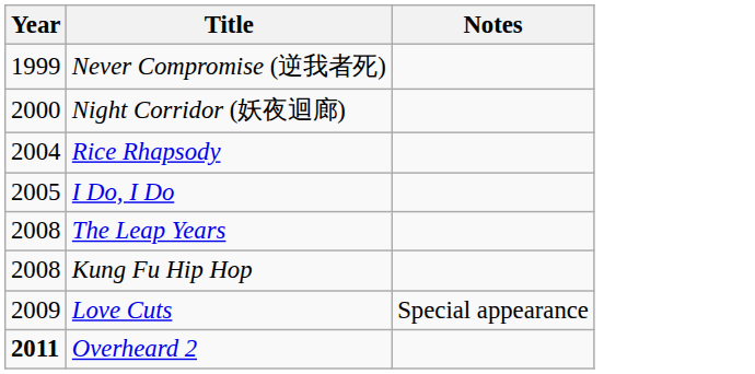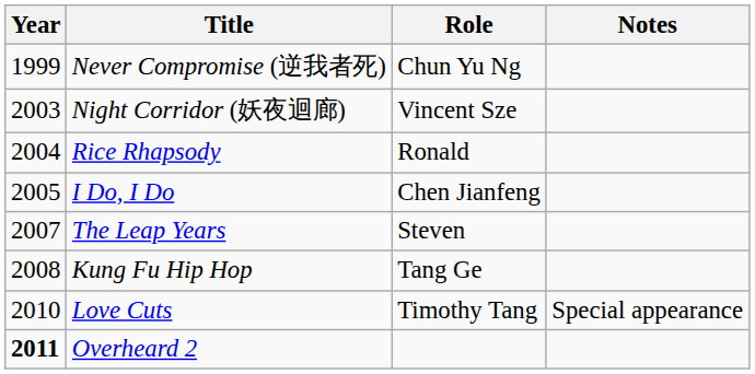+ column: Role | Chun Yu Ng | Vincent Sze | Ronald | Chen Jianfeng | Steven | Tang Ge | Timothy Tang
Night Corridor (妖夜迴廊) | Year: 2000 -> 2003
The Leap Years | Year: 2008 -> 2007
Love Cuts | Year: 2009 -> 2010
